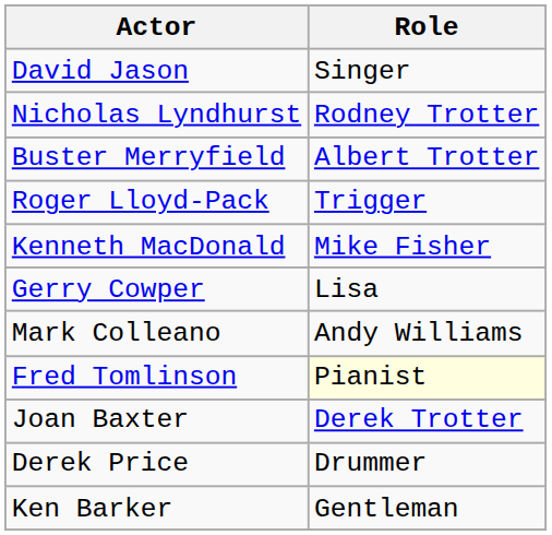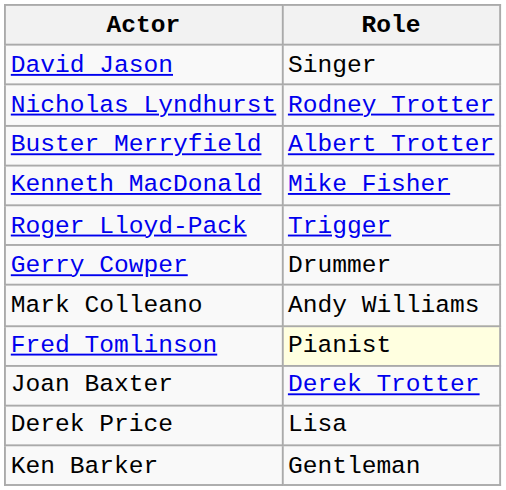rows swapped: Roger Lloyd-Pack <-> Kenneth MacDonald
Gerry Cowper | Role: Lisa -> Drummer
Derek Price | Role: Drummer -> Lisa
